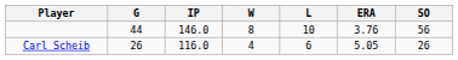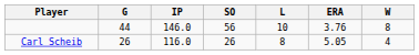columns swapped: W <-> SO
Carl Scheib | L: 6 -> 8
